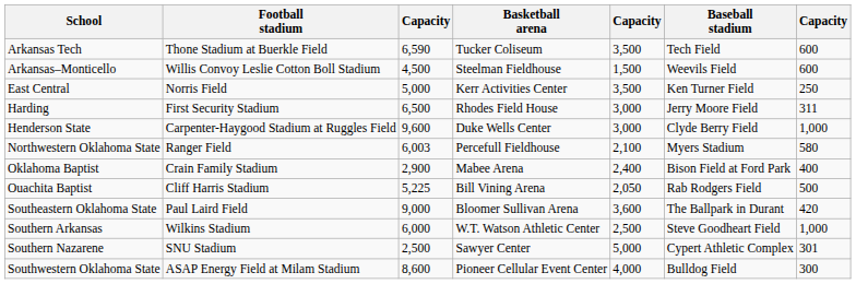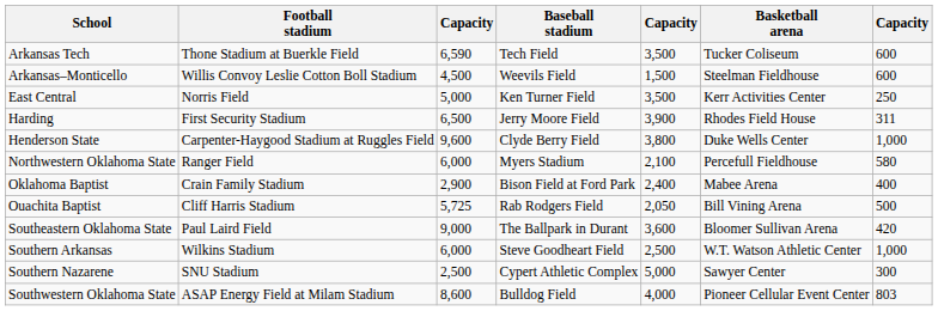columns swapped: Basketball arena <-> Baseball stadium
Harding | column 5: 3,000 -> 3,900
Henderson State | column 5: 3,000 -> 3,800
Northwestern Oklahoma State | column 3: 6,003 -> 6,000
Ouachita Baptist | column 3: 5,225 -> 5,725
Southern Nazarene | column 7: 301 -> 300
Southwestern Oklahoma State | column 7: 300 -> 803
